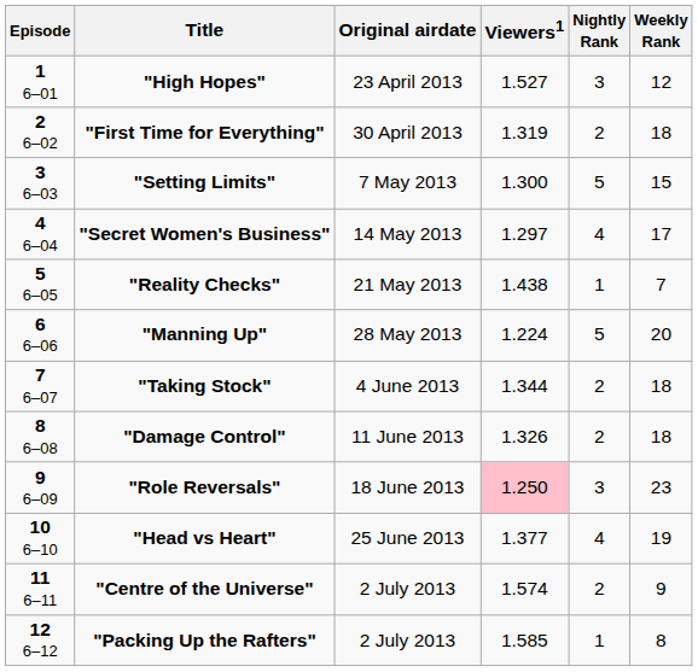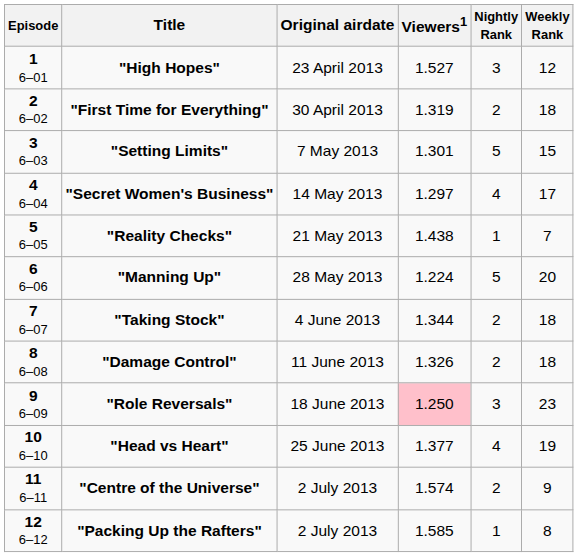"Setting Limits" | Viewers1: 1.300 -> 1.301
